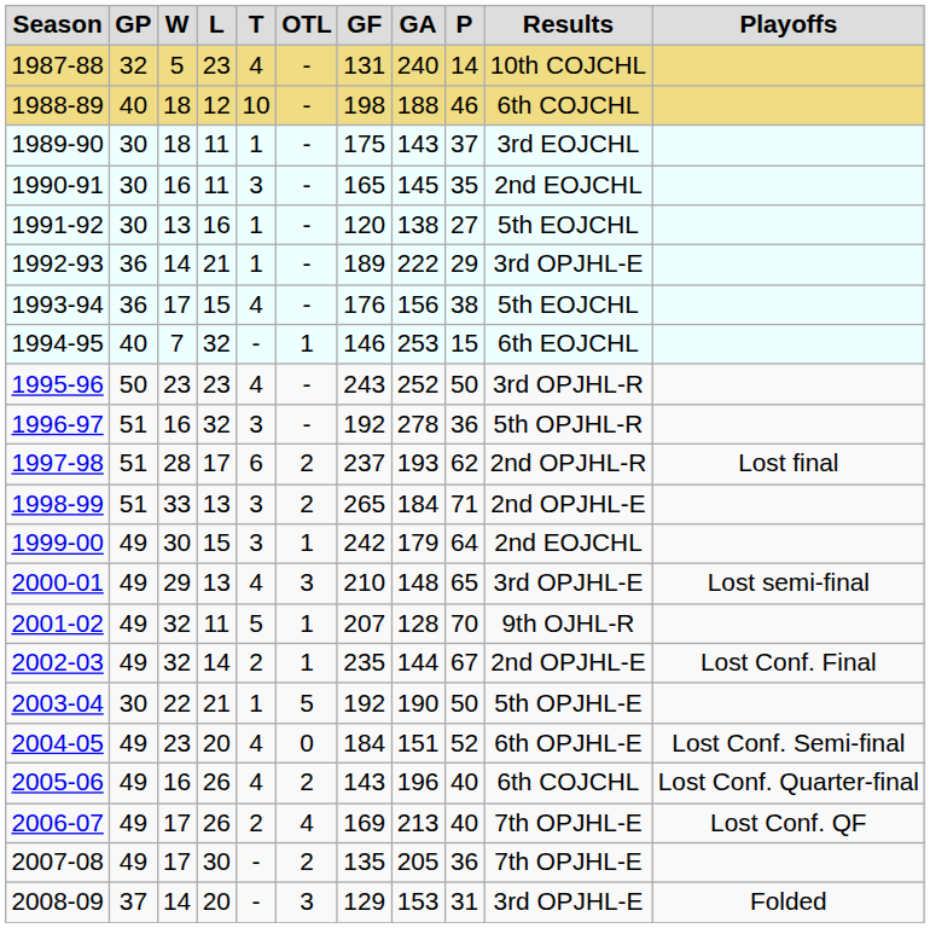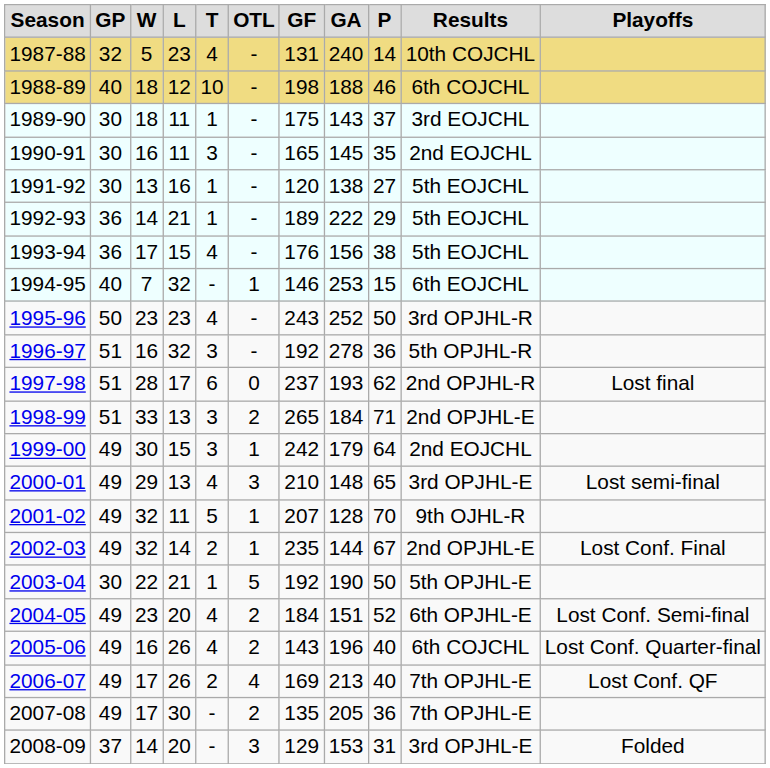1992-93 | Results: 3rd OPJHL-E -> 5th EOJCHL
1997-98 | OTL: 2 -> 0
2004-05 | OTL: 0 -> 2
